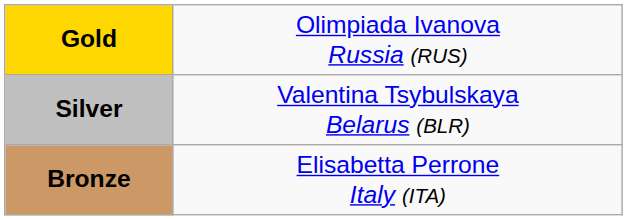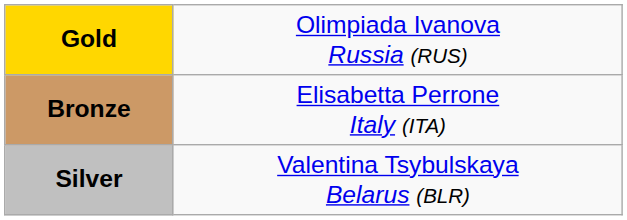rows swapped: Silver <-> Bronze
